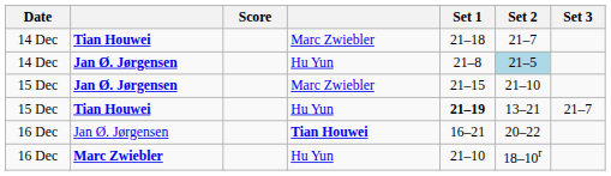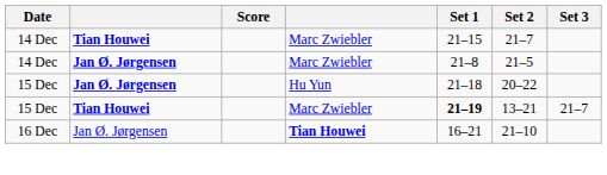14 Dec / Tian Houwei | Set 1: 21–18 -> 21–15
14 Dec / Jan Ø. Jørgensen | column 4: Hu Yun -> Marc Zwiebler
14 Dec / Jan Ø. Jørgensen | Set 2: lightblue background -> no background
15 Dec / Jan Ø. Jørgensen | column 4: Marc Zwiebler -> Hu Yun
15 Dec / Jan Ø. Jørgensen | Set 1: 21–15 -> 21–18
15 Dec / Jan Ø. Jørgensen | Set 2: 21–10 -> 20–22
15 Dec / Tian Houwei | column 4: Hu Yun -> Marc Zwiebler
16 Dec / Jan Ø. Jørgensen | Set 2: 20–22 -> 21–10
- row: 16 Dec | Marc Zwiebler | Hu Yun | 21–10 | 18–10r
